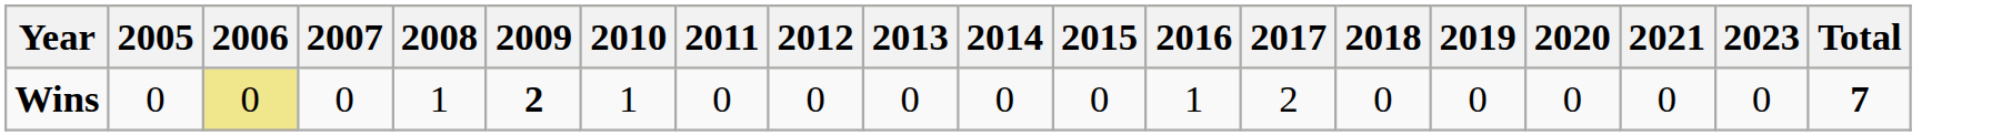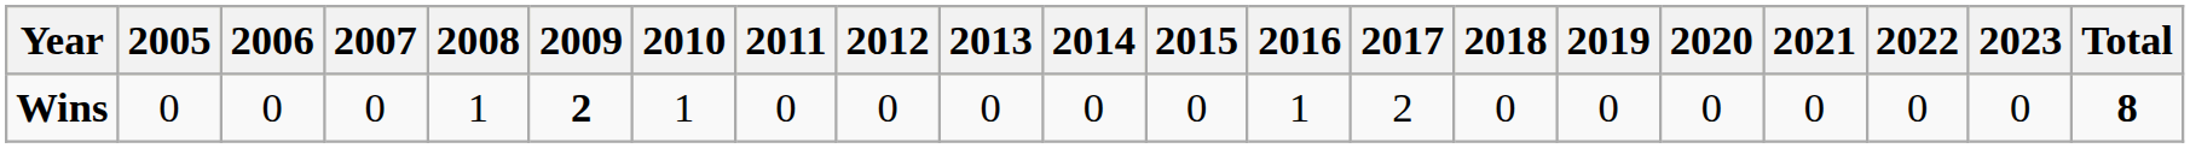+ column: 2022 | 0
Wins | 2006: khaki background -> no background
Wins | Total: 7 -> 8
